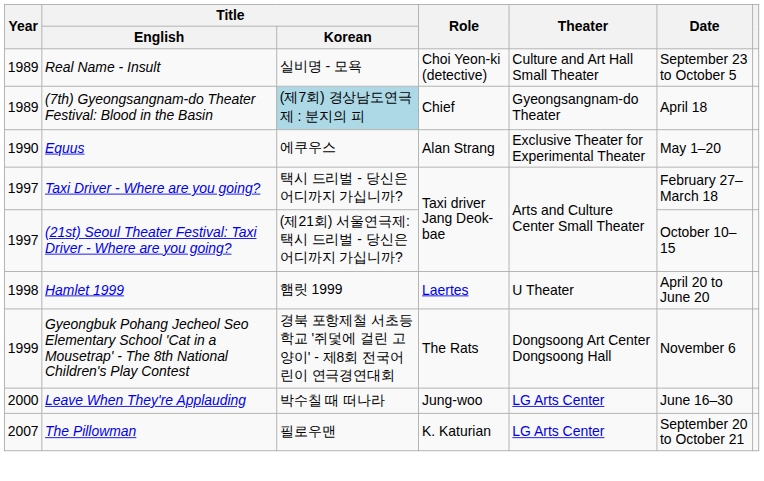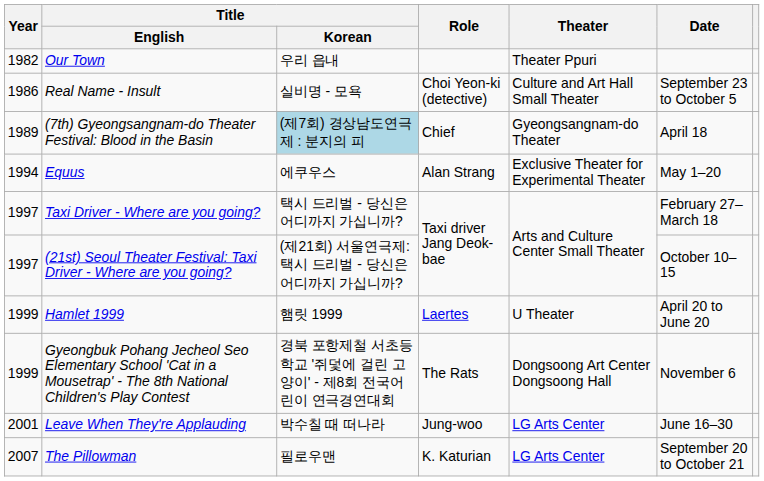+ row: 1982 | Our Town | 우리 읍내 | Theater Ppuri
Real Name - Insult | Year: 1989 -> 1986
Equus | Year: 1990 -> 1994
Hamlet 1999 | Year: 1998 -> 1999
Leave When They're Applauding | Year: 2000 -> 2001
